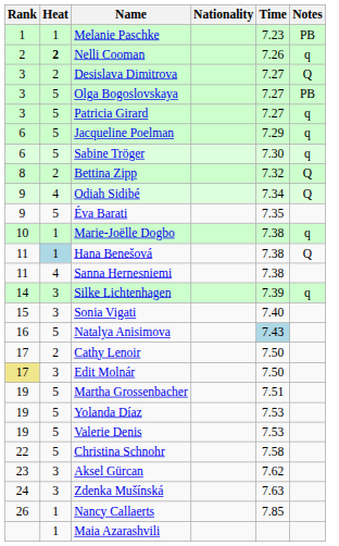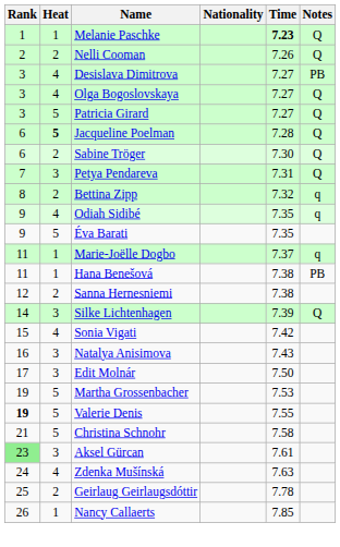Melanie Paschke | Time: normal -> bold
Melanie Paschke | Notes: PB -> Q
Nelli Cooman | Heat: bold -> normal
Nelli Cooman | Notes: q -> Q
Desislava Dimitrova | Heat: 2 -> 4
Desislava Dimitrova | Notes: Q -> PB
Olga Bogoslovskaya | Heat: 5 -> 4
Olga Bogoslovskaya | Notes: PB -> Q
Patricia Girard | Notes: q -> Q
Jacqueline Poelman | Heat: normal -> bold
Jacqueline Poelman | Time: 7.29 -> 7.28
Jacqueline Poelman | Notes: q -> Q
Sabine Tröger | Heat: 5 -> 2
Sabine Tröger | Notes: q -> Q
+ row: 7 | 3 | Petya Pendareva | 7.31 | Q
Bettina Zipp | Notes: Q -> q
Odiah Sidibé | Time: 7.34 -> 7.35
Odiah Sidibé | Notes: Q -> q
Marie-Joëlle Dogbo | Rank: 10 -> 11
Marie-Joëlle Dogbo | Time: 7.38 -> 7.37
Hana Benešová | Heat: lightblue background -> no background
Hana Benešová | Notes: Q -> PB
Sanna Hernesniemi | Rank: 11 -> 12
Sanna Hernesniemi | Heat: 4 -> 2
Silke Lichtenhagen | Notes: q -> Q
Sonia Vigati | Heat: 3 -> 4
Sonia Vigati | Time: 7.40 -> 7.42
Natalya Anisimova | Heat: 5 -> 3
Natalya Anisimova | Time: lightblue background -> no background
- row: 17 | 2 | Cathy Lenoir | 7.50
Edit Molnár | Rank: khaki background -> no background
Martha Grossenbacher | Time: 7.51 -> 7.53
- row: 19 | 5 | Yolanda Díaz | 7.53
Valerie Denis | Rank: normal -> bold
Valerie Denis | Time: 7.53 -> 7.55
Christina Schnohr | Rank: 22 -> 21
Aksel Gürcan | Rank: no background -> lightgreen background
Aksel Gürcan | Time: 7.62 -> 7.61
Zdenka Mušínská | Heat: 3 -> 4
+ row: 25 | 2 | Geirlaug Geirlaugsdóttir | 7.78
- row: 1 | Maia Azarashvili
